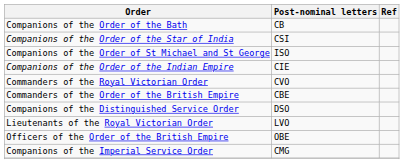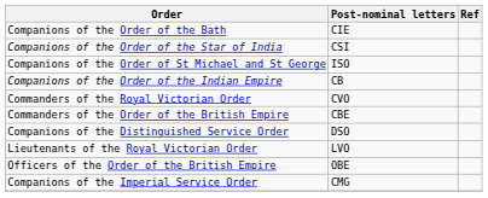Companions of the Order of the Bath | Post-nominal letters: CB -> CIE
Companions of the Order of the Indian Empire | Post-nominal letters: CIE -> CB
